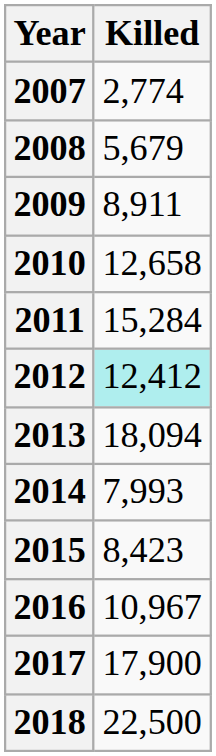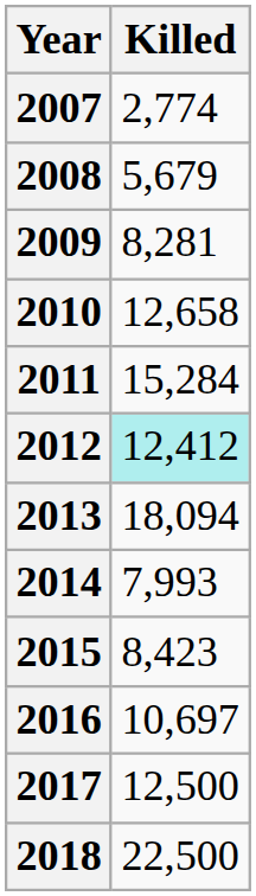2009 | Killed: 8,911 -> 8,281
2016 | Killed: 10,967 -> 10,697
2017 | Killed: 17,900 -> 12,500
